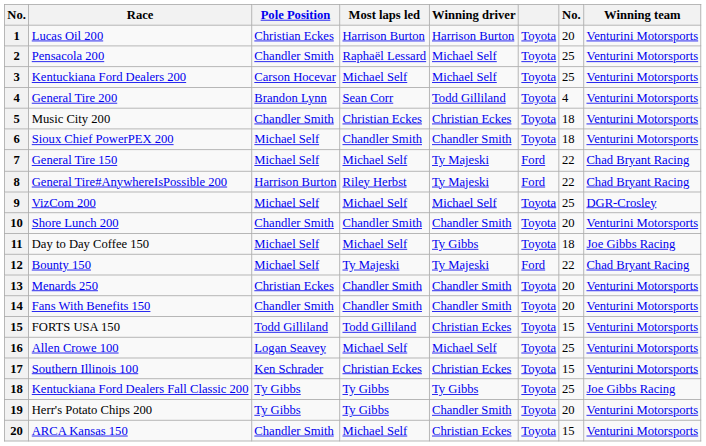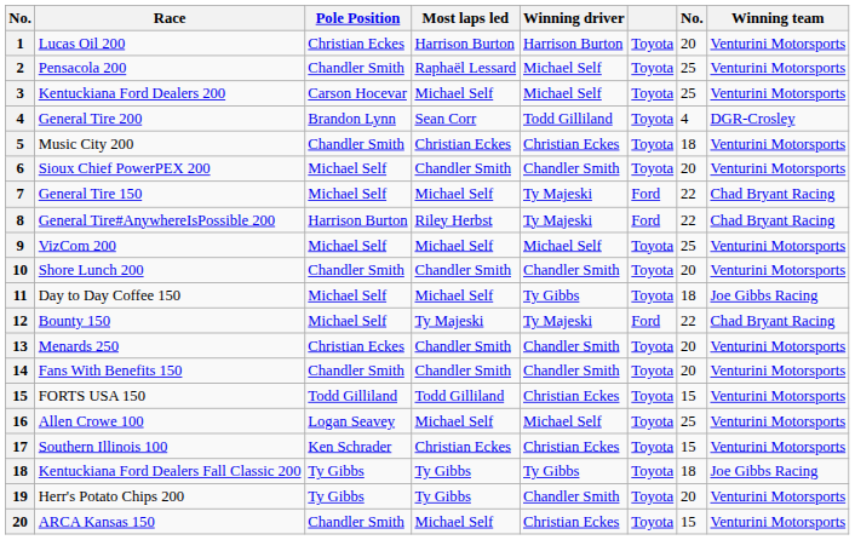General Tire 200 | Winning team: Venturini Motorsports -> DGR-Crosley
Sioux Chief PowerPEX 200 | column 7: 18 -> 20
VizCom 200 | Winning team: DGR-Crosley -> Venturini Motorsports
Kentuckiana Ford Dealers Fall Classic 200 | column 7: 25 -> 18
